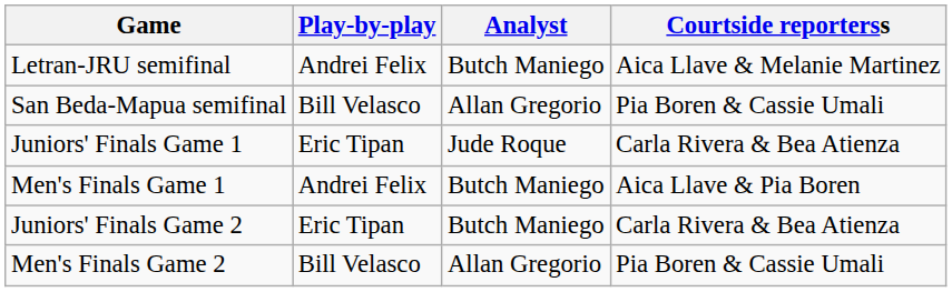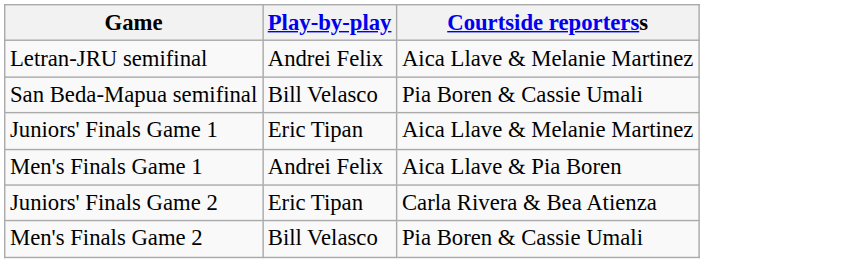- column: Analyst | Butch Maniego | Allan Gregorio | Jude Roque | Butch Maniego | Butch Maniego | Allan Gregorio
Juniors' Finals Game 1 | Courtside reporterss: Carla Rivera & Bea Atienza -> Aica Llave & Melanie Martinez
